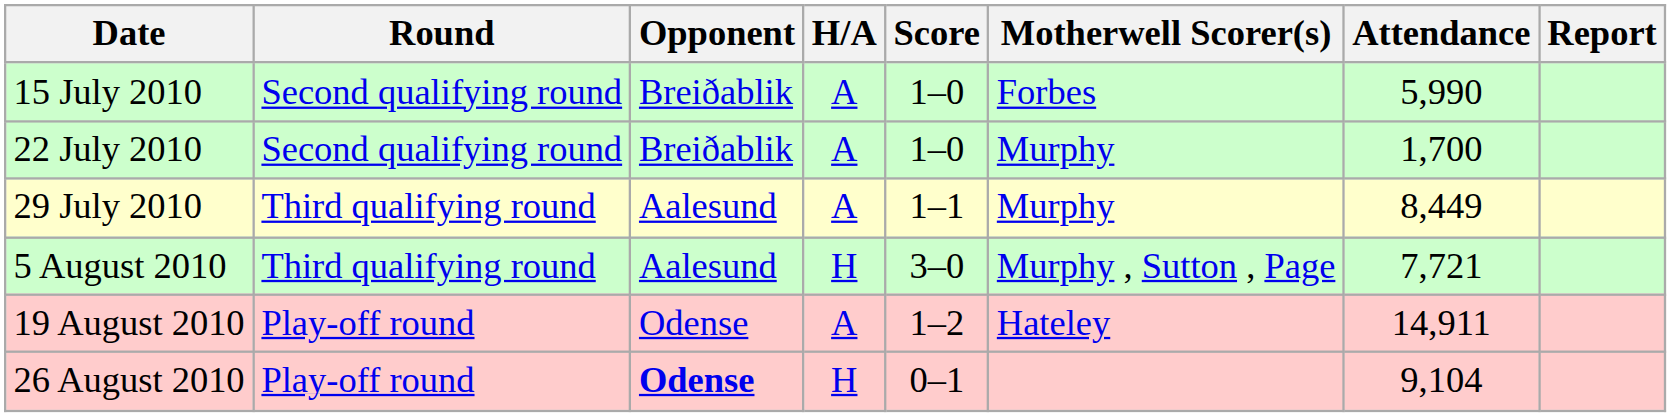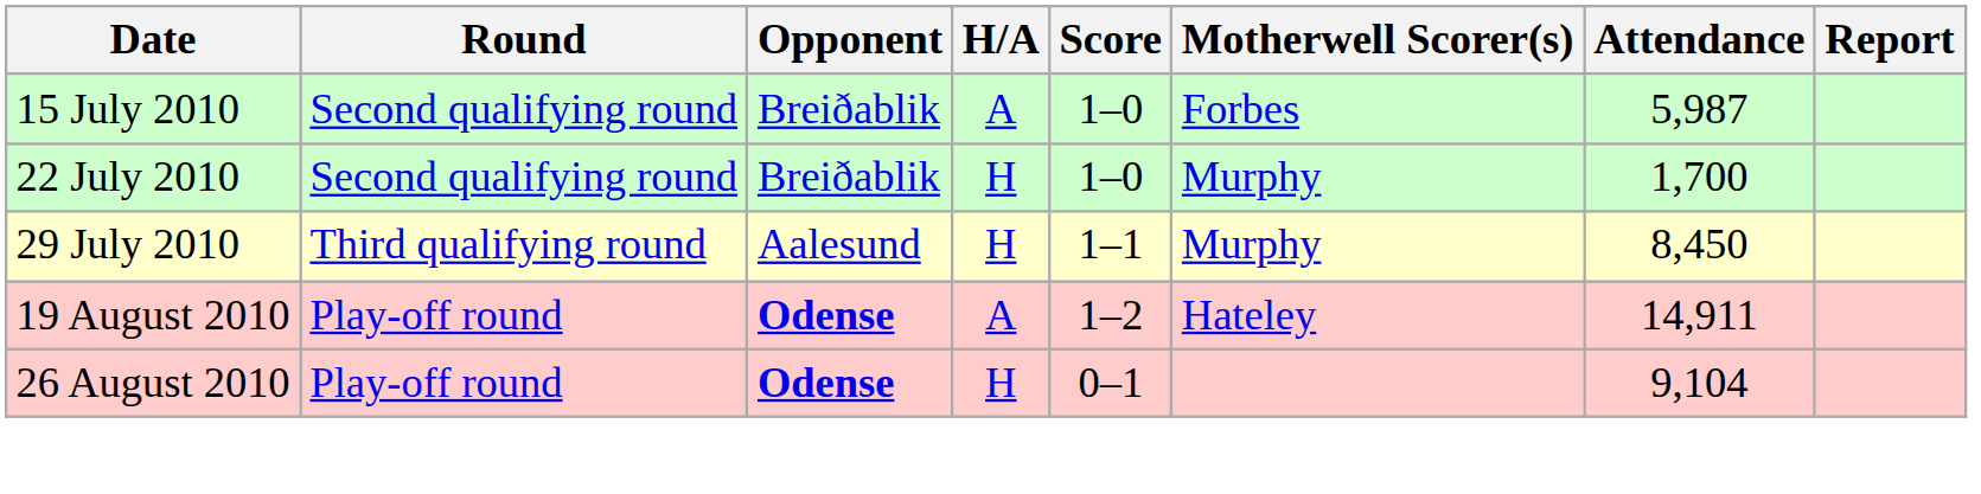15 July 2010 | Attendance: 5,990 -> 5,987
22 July 2010 | H/A: A -> H
29 July 2010 | H/A: A -> H
29 July 2010 | Attendance: 8,449 -> 8,450
- row: 5 August 2010 | Third qualifying round | Aalesund | H | 3–0 | Murphy , Sutton , Page | 7,721
19 August 2010 | Opponent: normal -> bold
